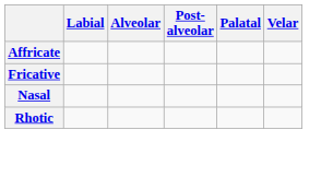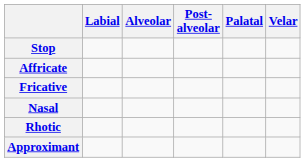+ row: Stop
+ row: Approximant
